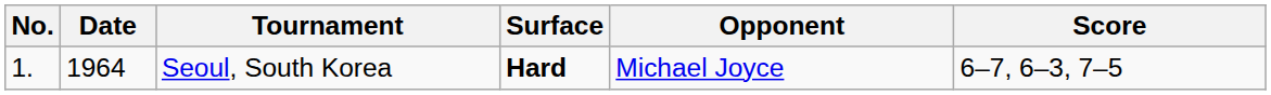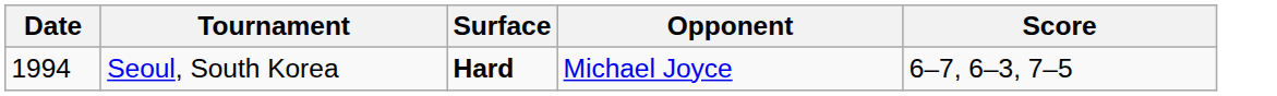- column: No. | 1.
Seoul, South Korea | Date: 1964 -> 1994
